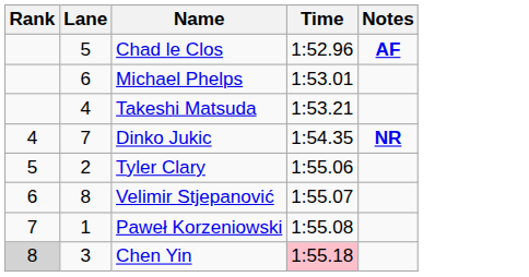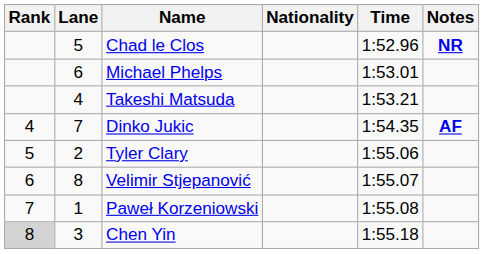+ column: Nationality
Chad le Clos | Notes: AF -> NR
Dinko Jukic | Notes: NR -> AF
Chen Yin | Time: pink background -> no background
